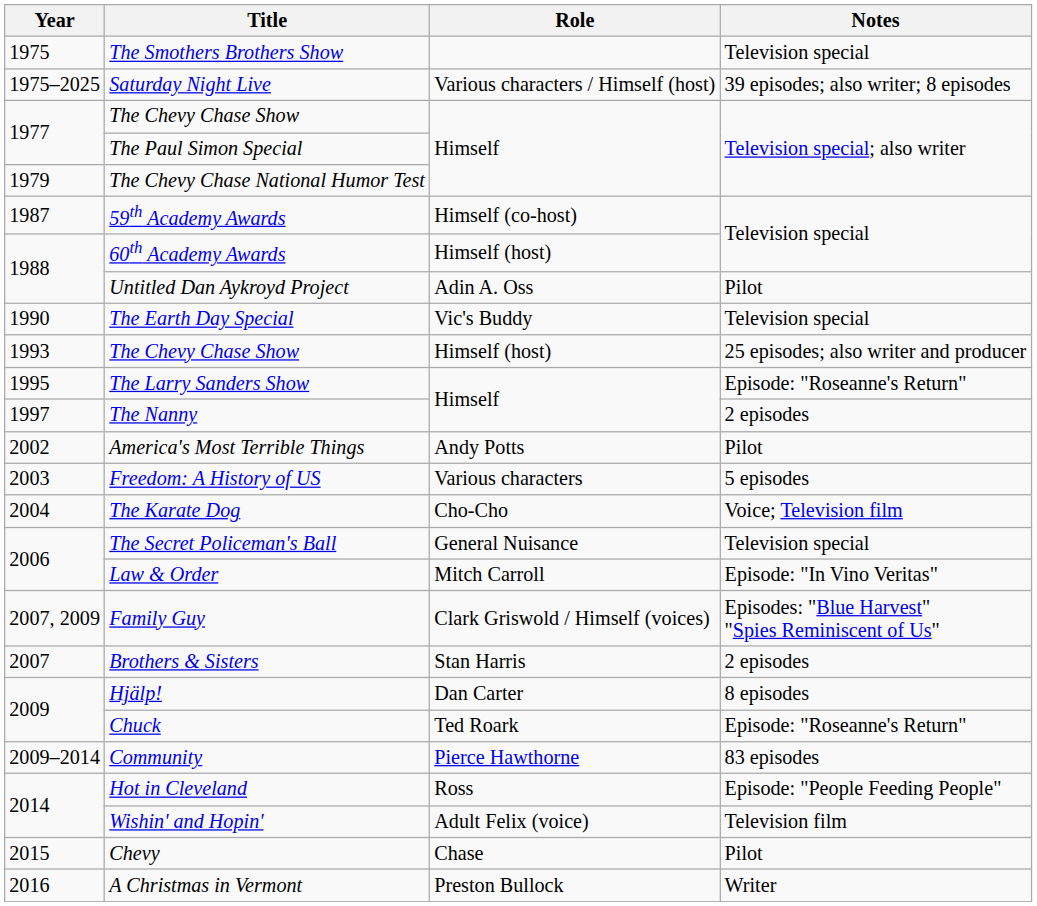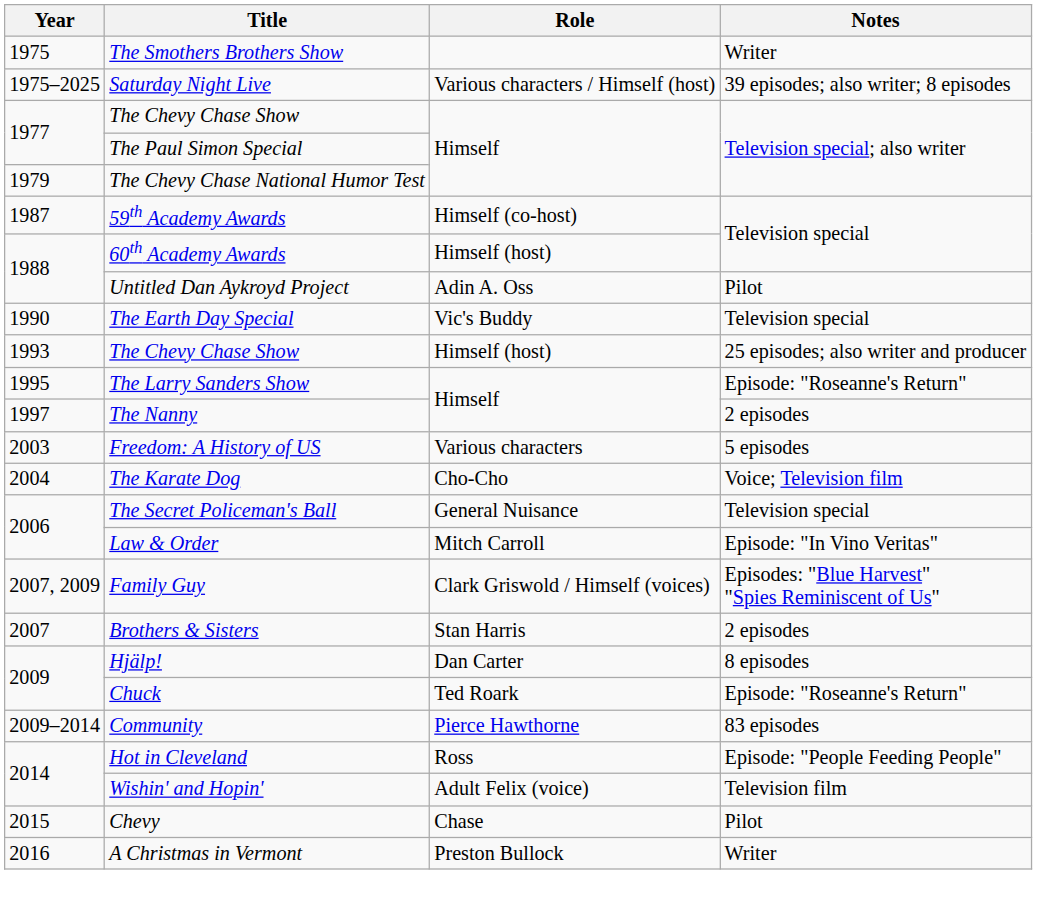The Smothers Brothers Show | Notes: Television special -> Writer
- row: 2002 | America's Most Terrible Things | Andy Potts | Pilot
